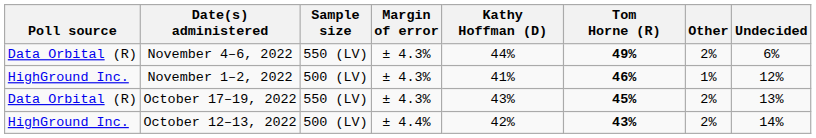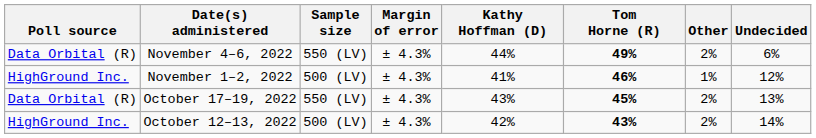October 12–13, 2022 | Margin of error: ± 4.4% -> ± 4.3%
